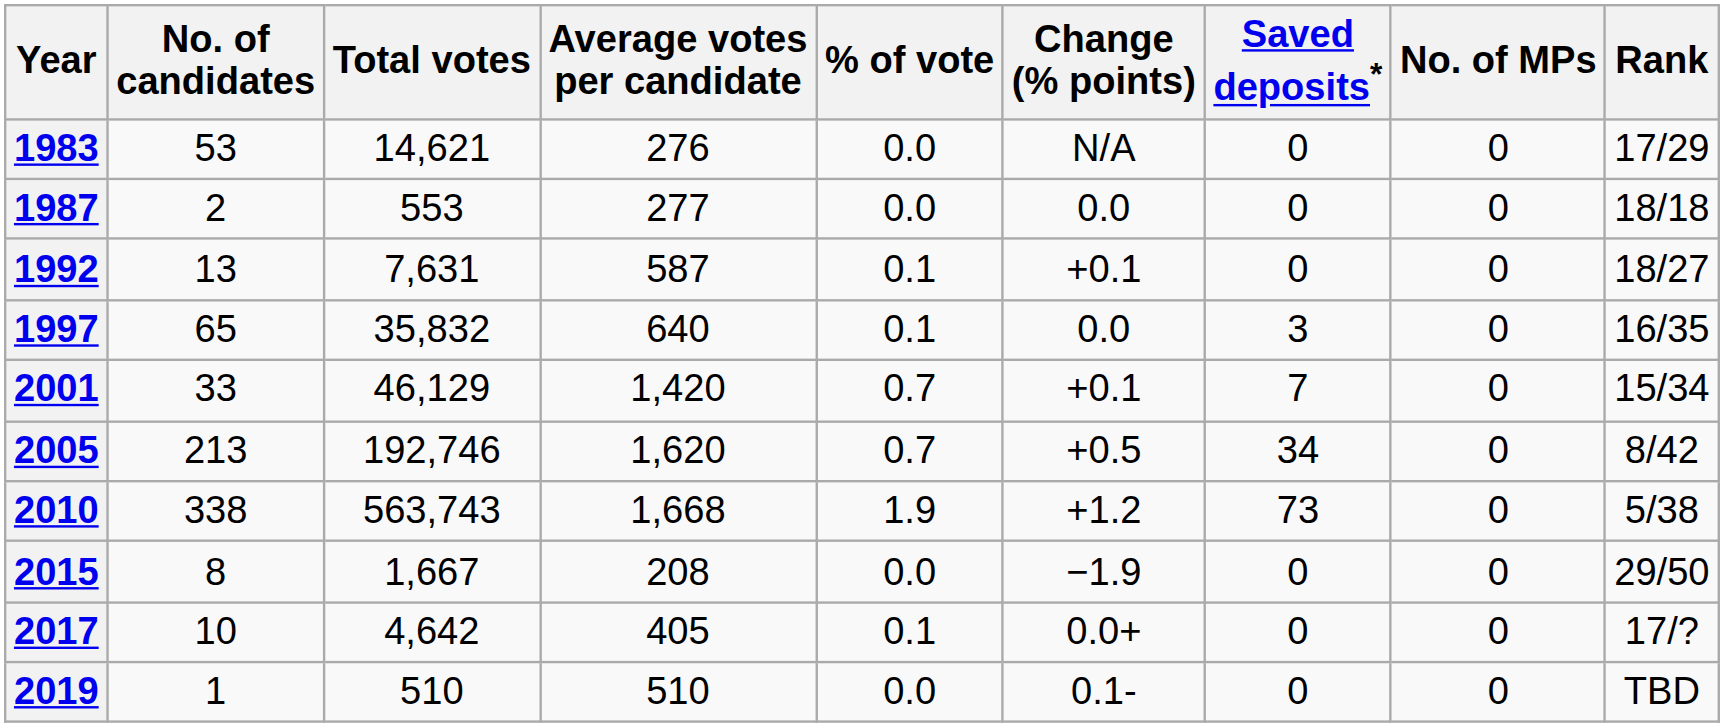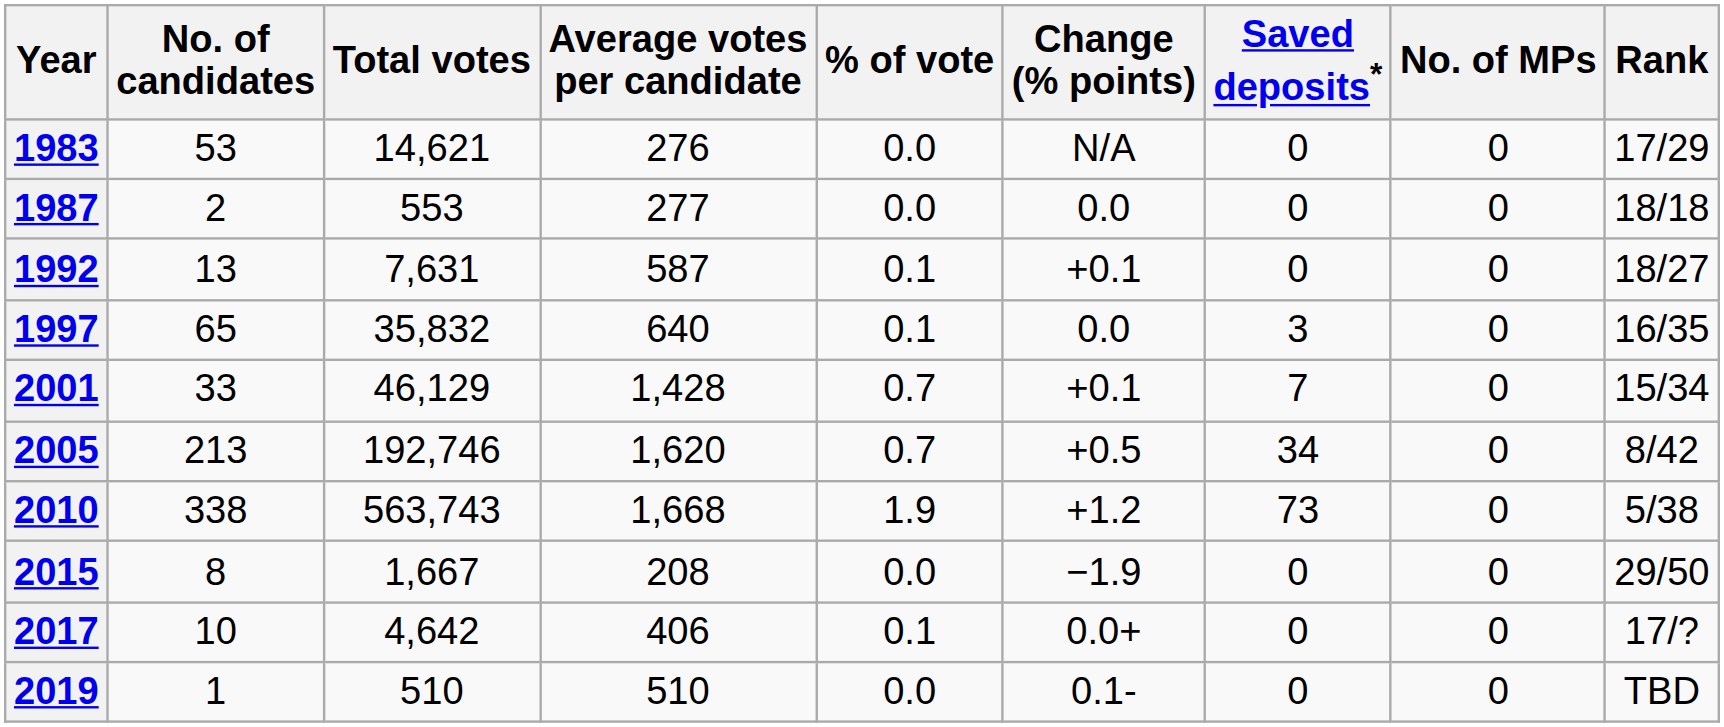2001 | Average votes per candidate: 1,420 -> 1,428
2017 | Average votes per candidate: 405 -> 406
